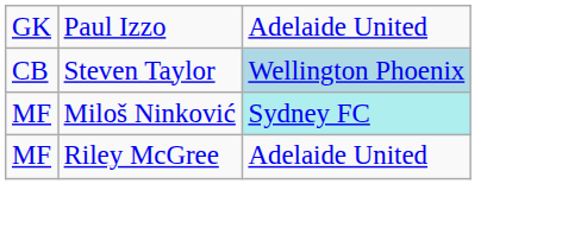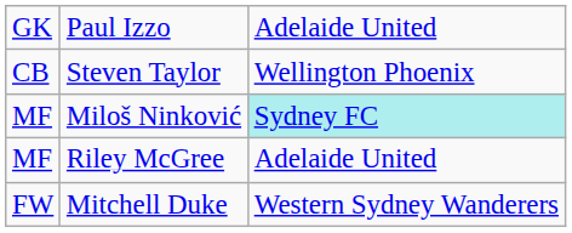Steven Taylor | column 3: lightblue background -> no background
+ row: FW | Mitchell Duke | Western Sydney Wanderers
